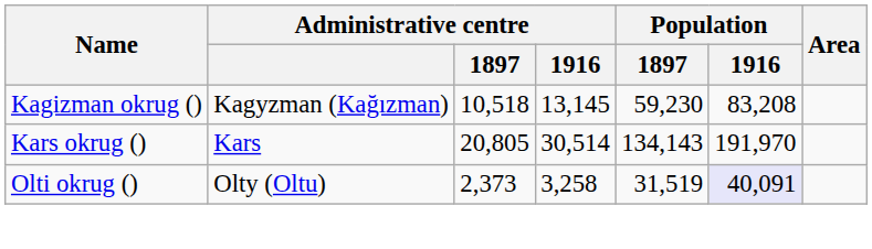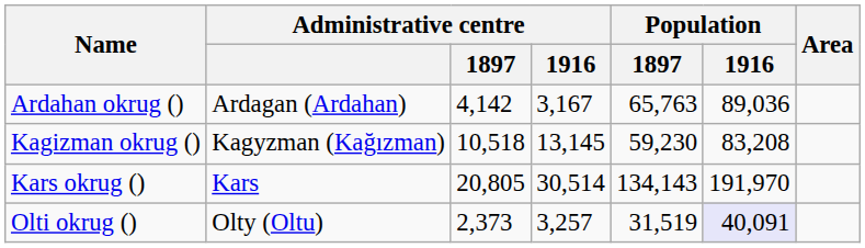+ row: Ardahan okrug () | Ardagan (Ardahan) | 4,142 | 3,167 | 65,763 | 89,036
Olti okrug () | Administrative centre / 1916: 3,258 -> 3,257
